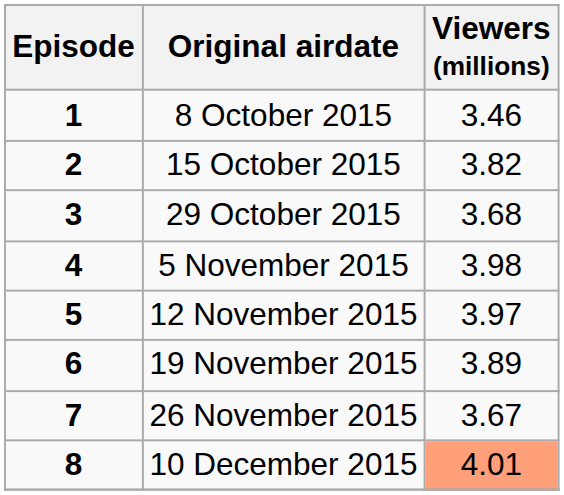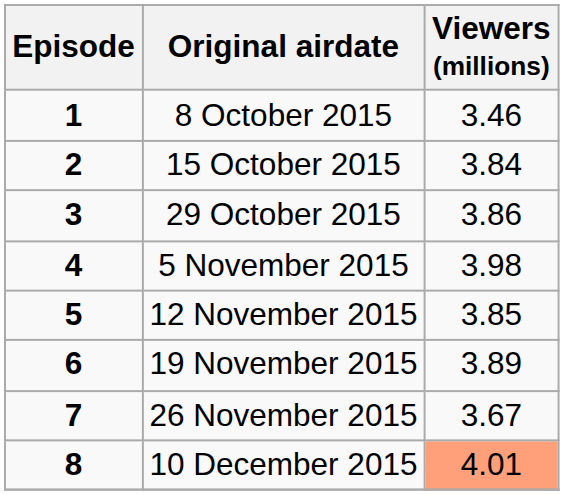15 October 2015 | Viewers (millions): 3.82 -> 3.84
29 October 2015 | Viewers (millions): 3.68 -> 3.86
12 November 2015 | Viewers (millions): 3.97 -> 3.85
